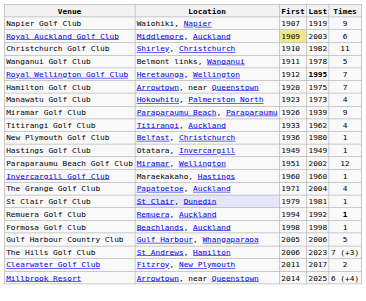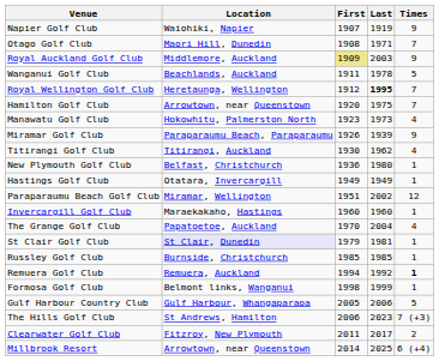+ row: Otago Golf Club | Maori Hill, Dunedin | 1908 | 1971 | 7
Royal Auckland Golf Club | Times: 6 -> 9
- row: Christchurch Golf Club | Shirley, Christchurch | 1910 | 1982 | 11
Wanganui Golf Club | Location: Belmont links, Wanganui -> Beachlands, Auckland
Titirangi Golf Club | First: 1933 -> 1930
The Grange Golf Club | First: 1971 -> 1970
+ row: Russley Golf Club | Burnside, Christchurch | 1985 | 1985 | 1
Formosa Golf Club | Location: Beachlands, Auckland -> Belmont links, Wanganui
Formosa Golf Club | Last: 1998 -> 1999
